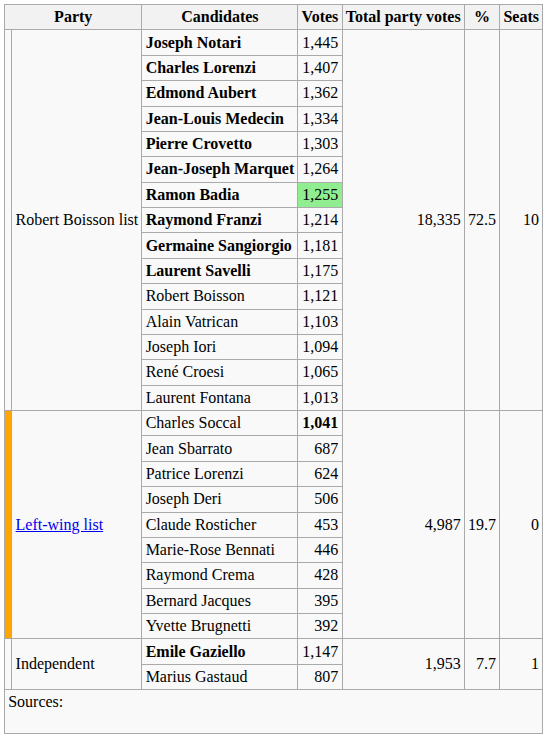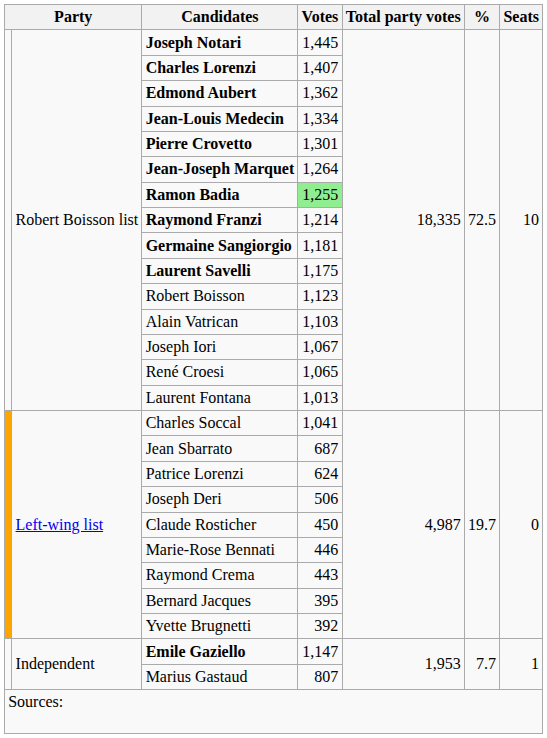Pierre Crovetto | Votes: 1,303 -> 1,301
Robert Boisson | Votes: 1,121 -> 1,123
Joseph Iori | Votes: 1,094 -> 1,067
Charles Soccal | Votes: bold -> normal
Claude Rosticher | Votes: 453 -> 450
Raymond Crema | Votes: 428 -> 443
